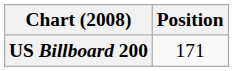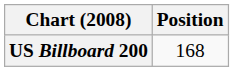US Billboard 200 | Position: 171 -> 168
